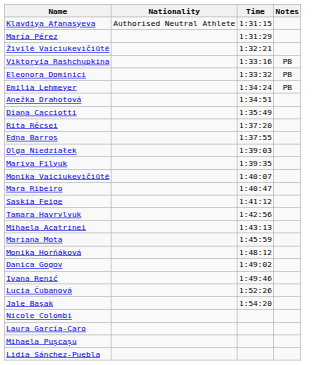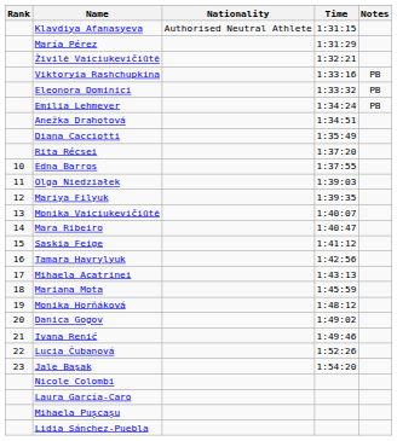+ column: Rank | 10 | 11 | 12 | 13 | 14 | 15 | 16 | 17 | 18 | 19 | 20 | 21 | 22 | 23
